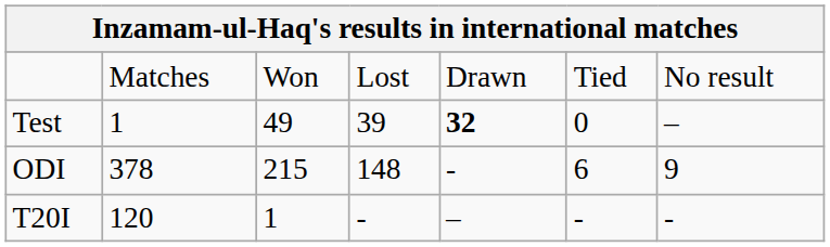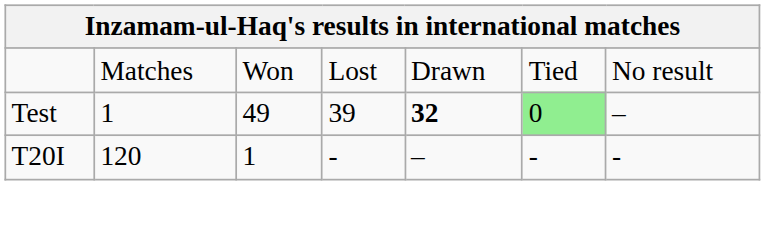Test | column 6: no background -> lightgreen background
- row: ODI | 378 | 215 | 148 | - | 6 | 9
